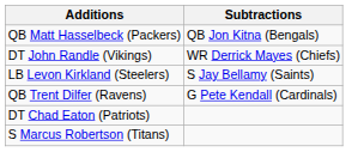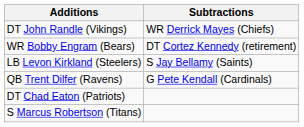- row: QB Matt Hasselbeck (Packers) | QB Jon Kitna (Bengals)
+ row: WR Bobby Engram (Bears) | DT Cortez Kennedy (retirement)
